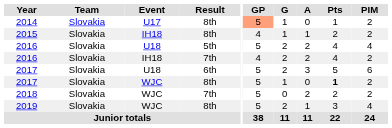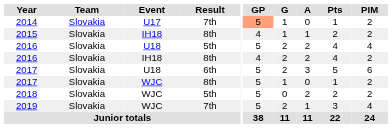2014 | Result: 8th -> 7th
2016 / IH18 | Result: 7th -> 8th
2017 / WJC | Pts: bold -> normal
2018 | Result: 7th -> 5th
2019 | Result: 8th -> 7th
